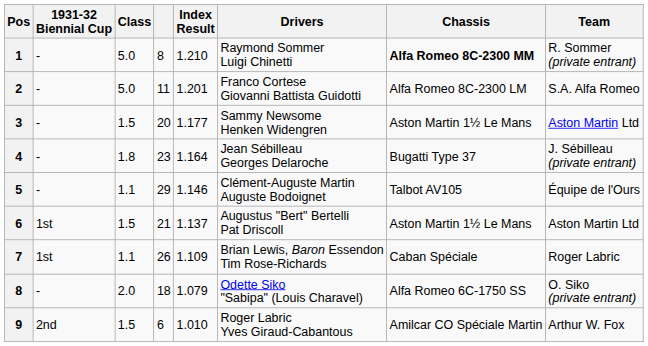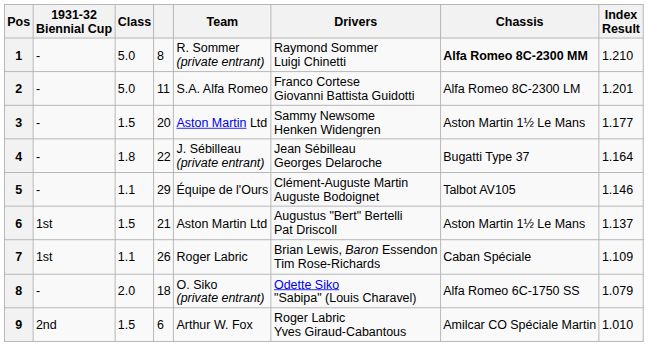columns swapped: Team <-> Index Result
4 | column 4: 23 -> 22
